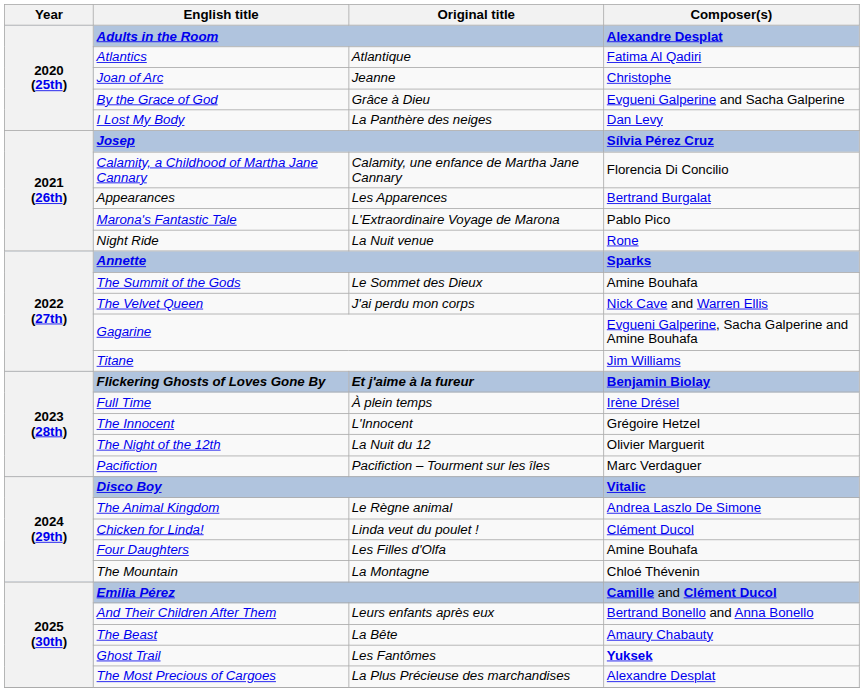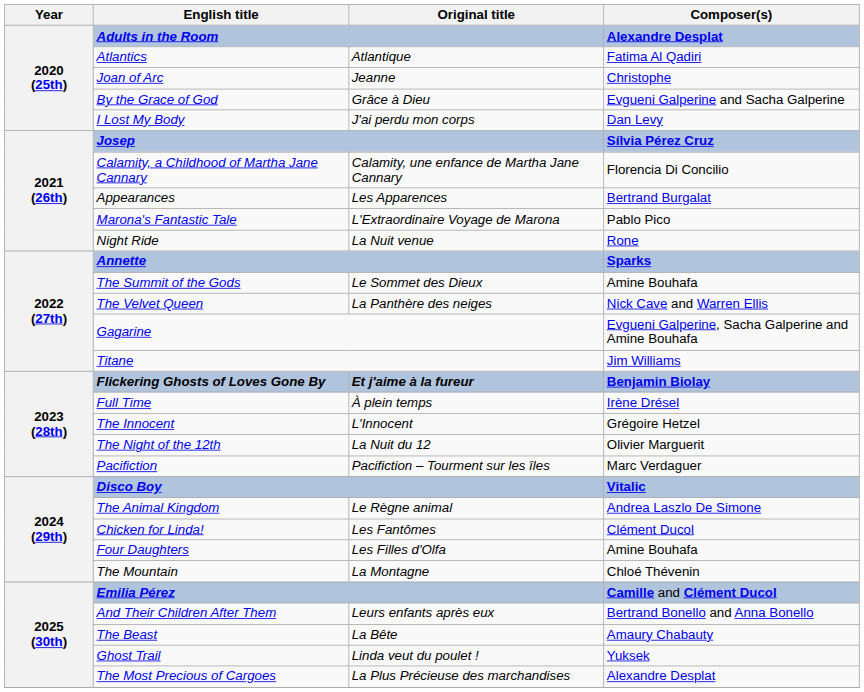I Lost My Body | Original title: La Panthère des neiges -> J'ai perdu mon corps
The Velvet Queen | Original title: J'ai perdu mon corps -> La Panthère des neiges
Chicken for Linda! | Original title: Linda veut du poulet ! -> Les Fantômes
Ghost Trail | Original title: Les Fantômes -> Linda veut du poulet !
Ghost Trail | Composer(s): bold -> normal
